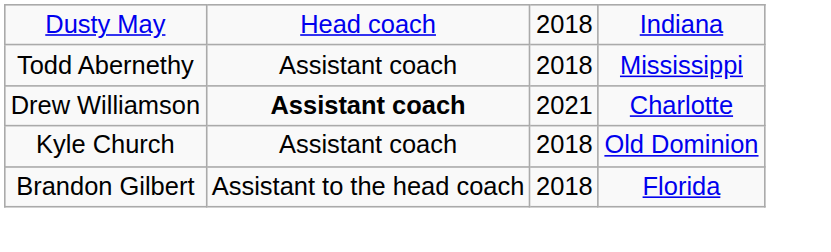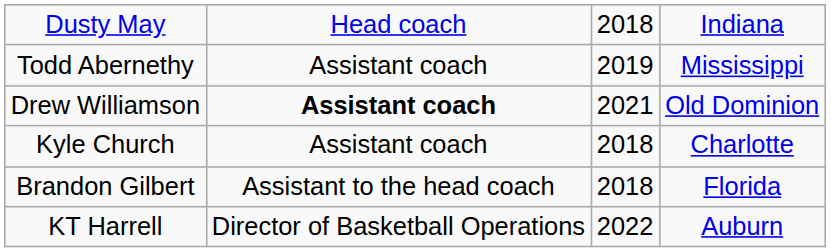Todd Abernethy | column 3: 2018 -> 2019
Drew Williamson | column 4: Charlotte -> Old Dominion
Kyle Church | column 4: Old Dominion -> Charlotte
+ row: KT Harrell | Director of Basketball Operations | 2022 | Auburn
